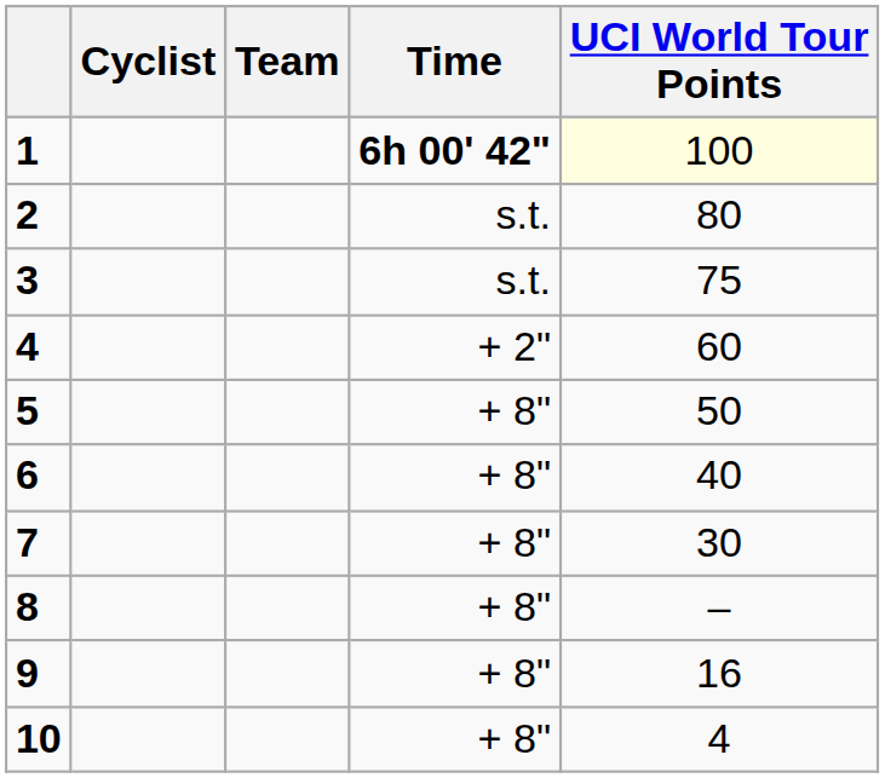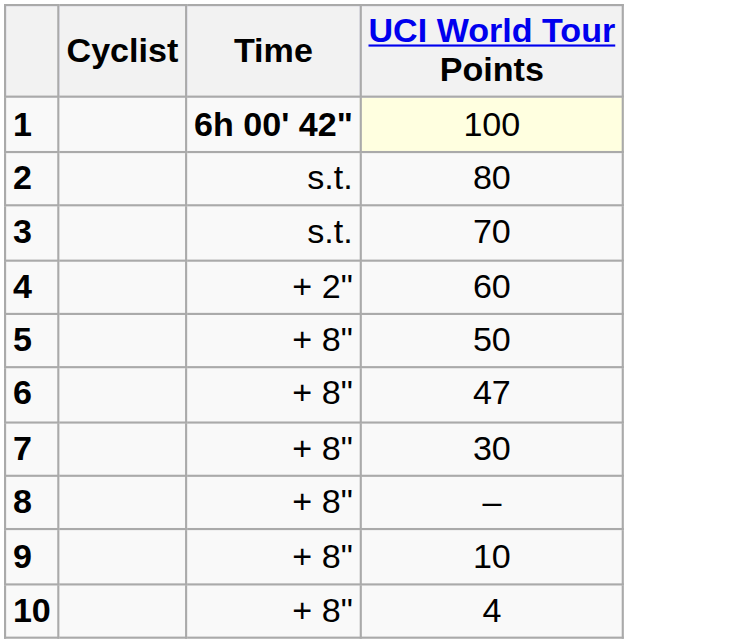- column: Team
3 | UCI World Tour Points: 75 -> 70
6 | UCI World Tour Points: 40 -> 47
9 | UCI World Tour Points: 16 -> 10
